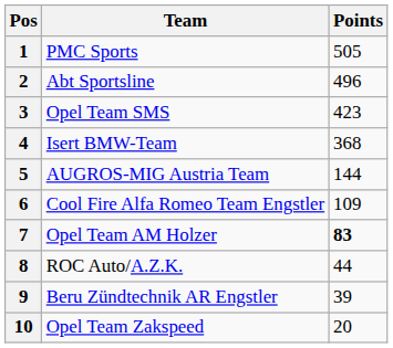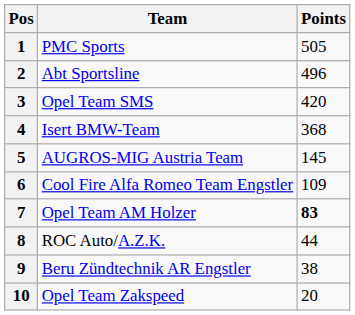3 | Points: 423 -> 420
5 | Points: 144 -> 145
9 | Points: 39 -> 38
